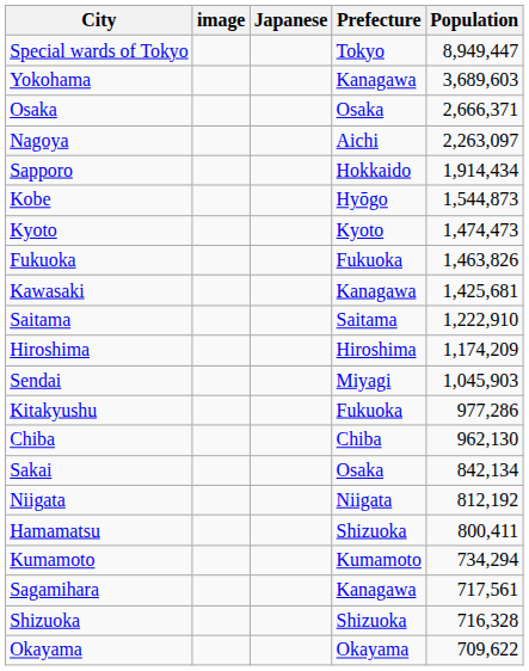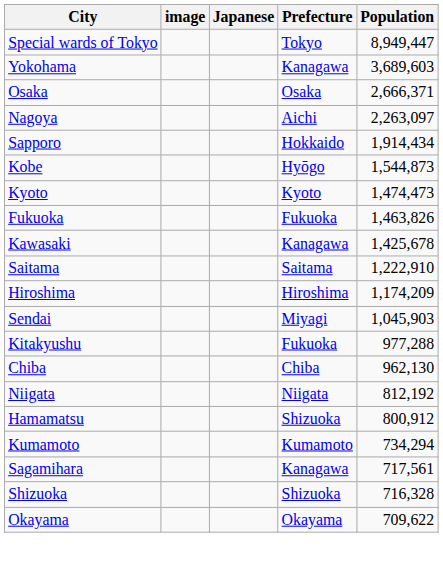Kawasaki | Population: 1,425,681 -> 1,425,678
Kitakyushu | Population: 977,286 -> 977,288
- row: Sakai | Osaka | 842,134
Hamamatsu | Population: 800,411 -> 800,912
